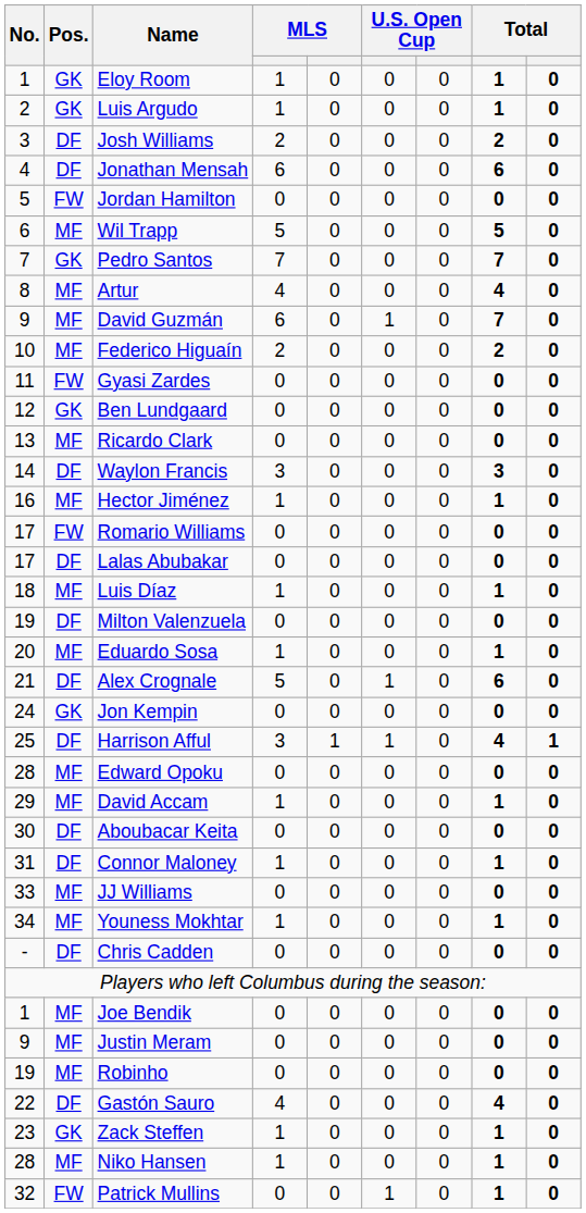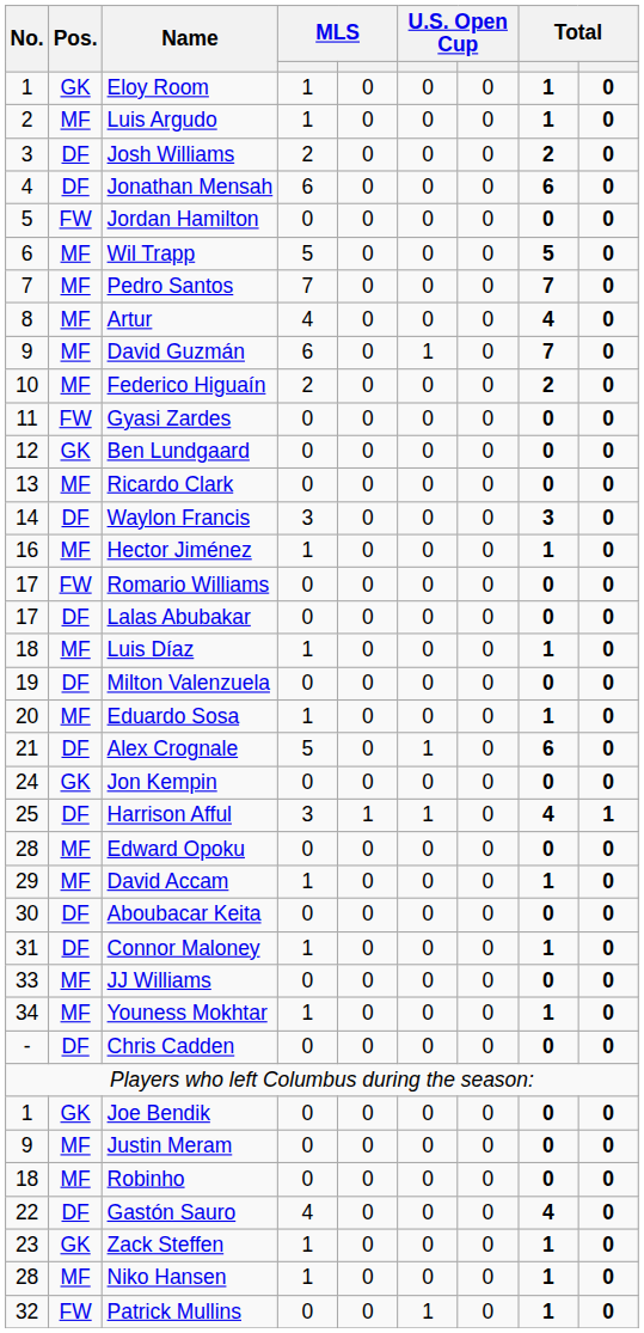Luis Argudo | Pos.: GK -> MF
Pedro Santos | Pos.: GK -> MF
Joe Bendik | Pos.: MF -> GK
Robinho | No.: 19 -> 18
